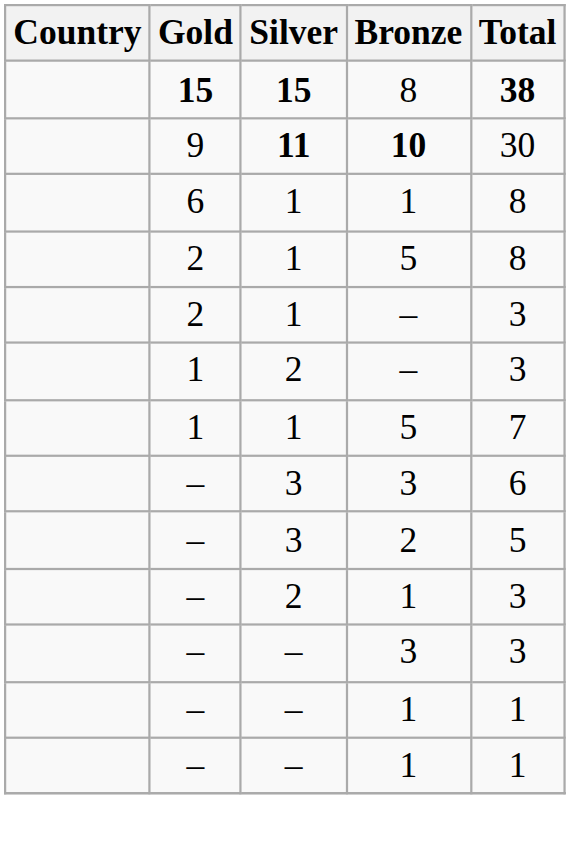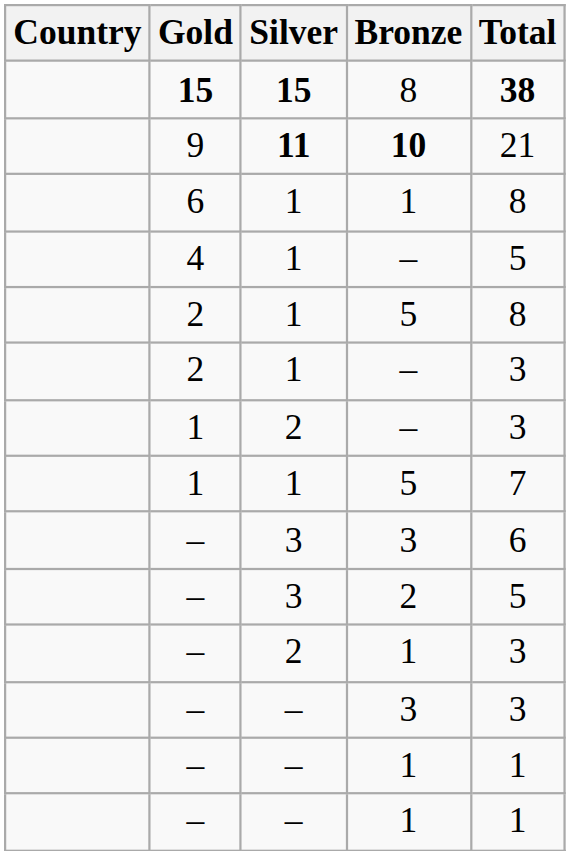9 | Total: 30 -> 21
+ row: 4 | 1 | – | 5
